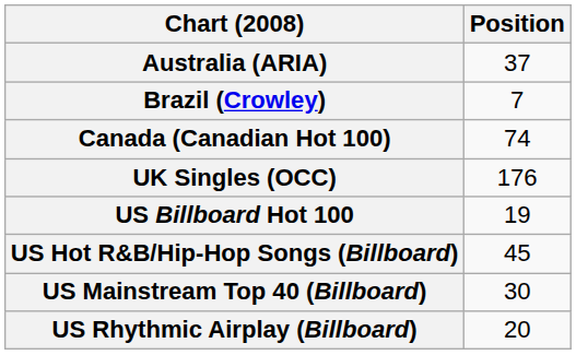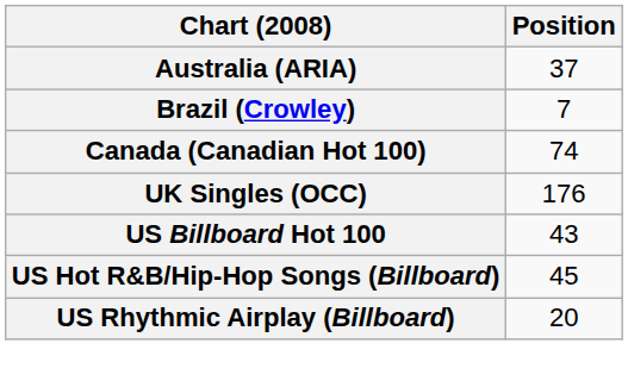US Billboard Hot 100 | Position: 19 -> 43
- row: US Mainstream Top 40 (Billboard) | 30
